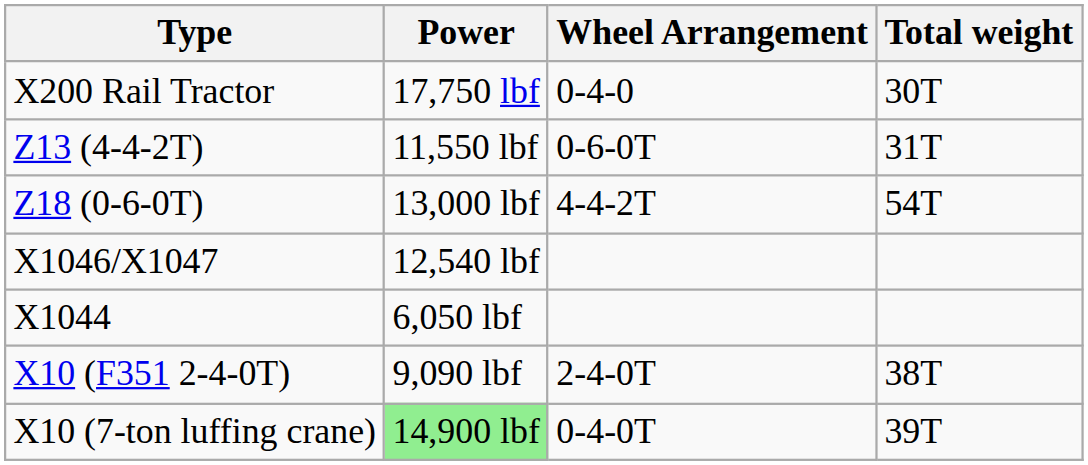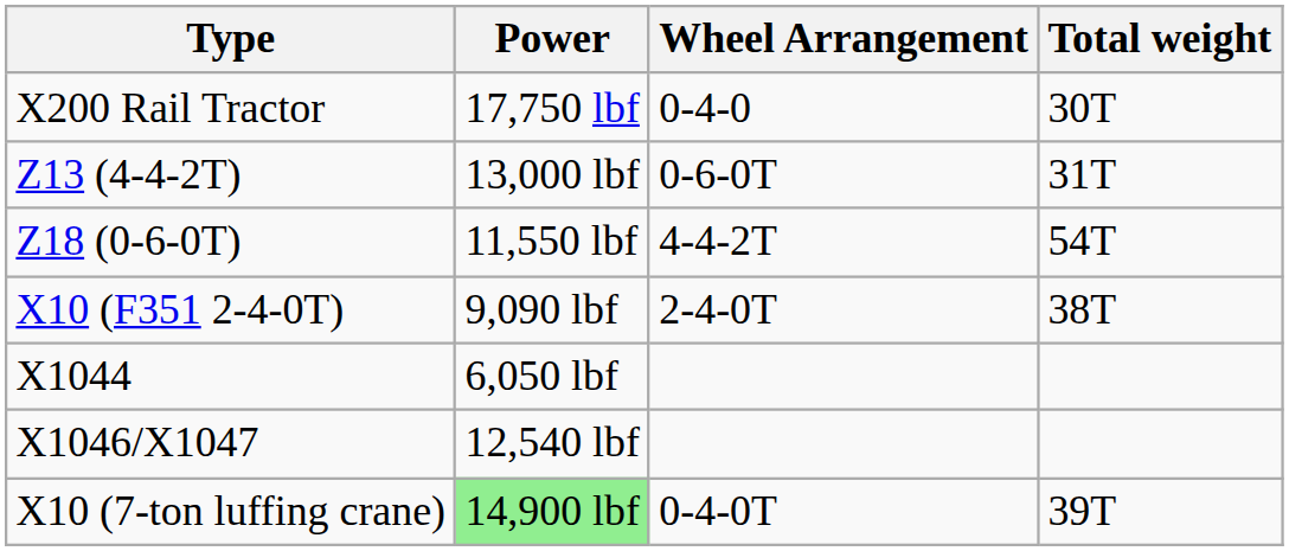Z13 (4-4-2T) | Power: 11,550 lbf -> 13,000 lbf
Z18 (0-6-0T) | Power: 13,000 lbf -> 11,550 lbf
rows swapped: X10 (F351 2-4-0T) <-> X1046/X1047
